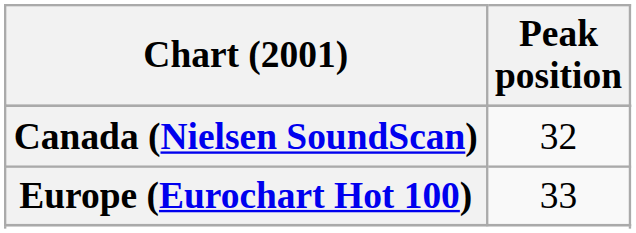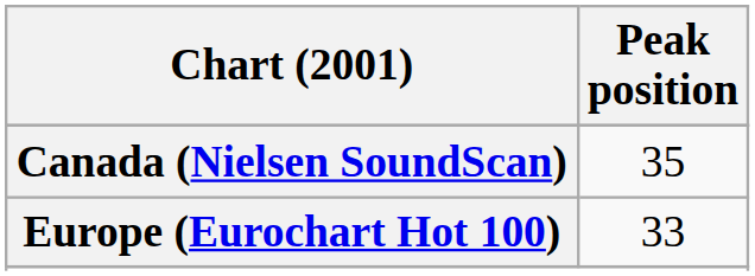Canada (Nielsen SoundScan) | Peak position: 32 -> 35
